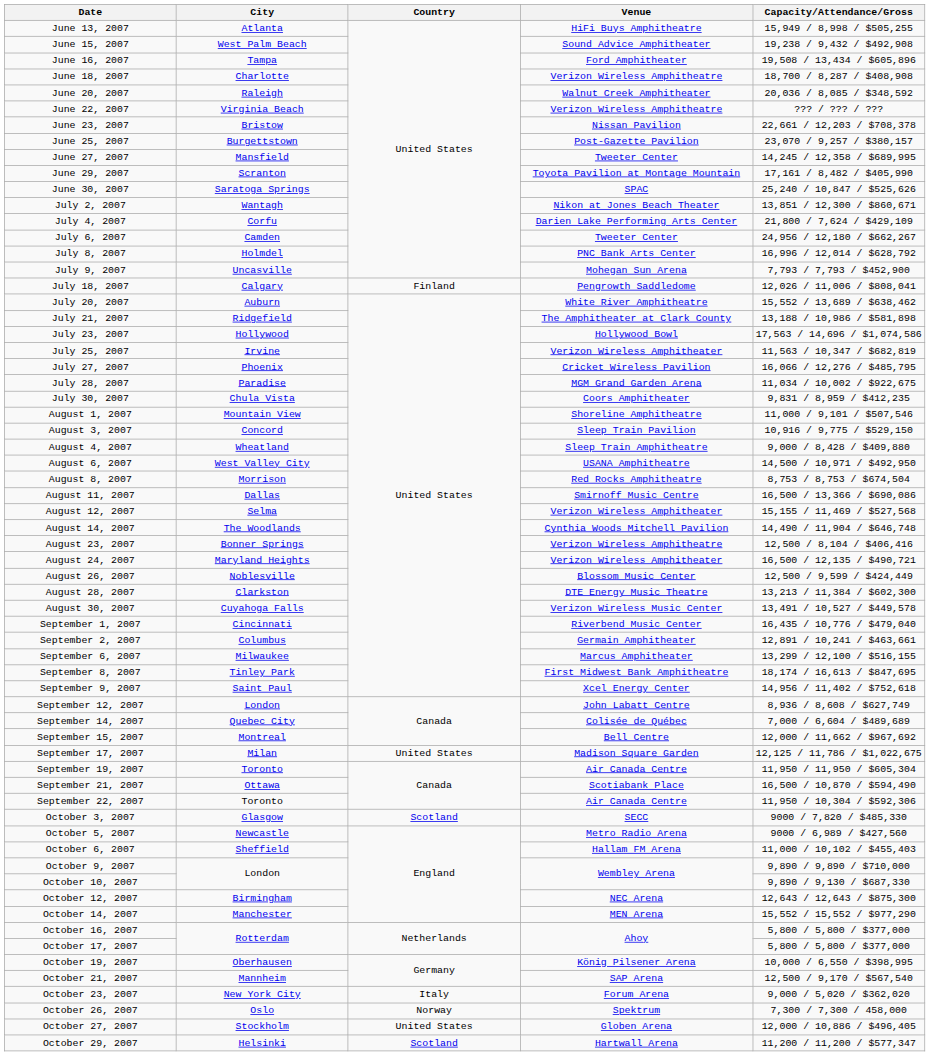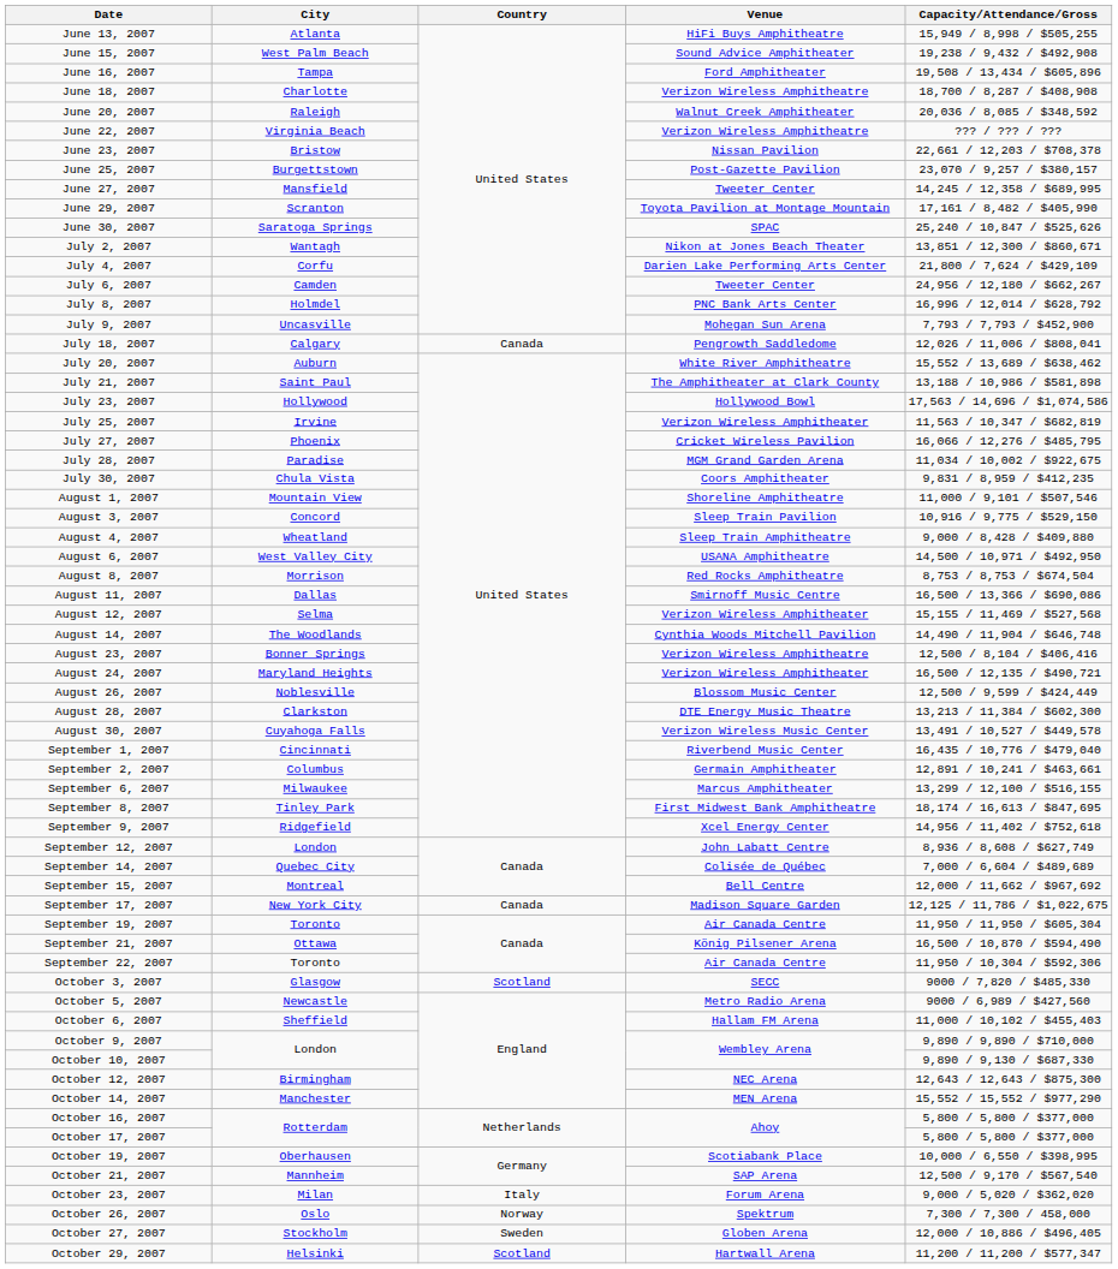July 18, 2007 | Country: Finland -> Canada
July 21, 2007 | City: Ridgefield -> Saint Paul
September 9, 2007 | City: Saint Paul -> Ridgefield
September 17, 2007 | City: Milan -> New York City
September 17, 2007 | Country: United States -> Canada
September 21, 2007 | Venue: Scotiabank Place -> König Pilsener Arena
October 19, 2007 | Venue: König Pilsener Arena -> Scotiabank Place
October 23, 2007 | City: New York City -> Milan
October 27, 2007 | Country: United States -> Sweden
